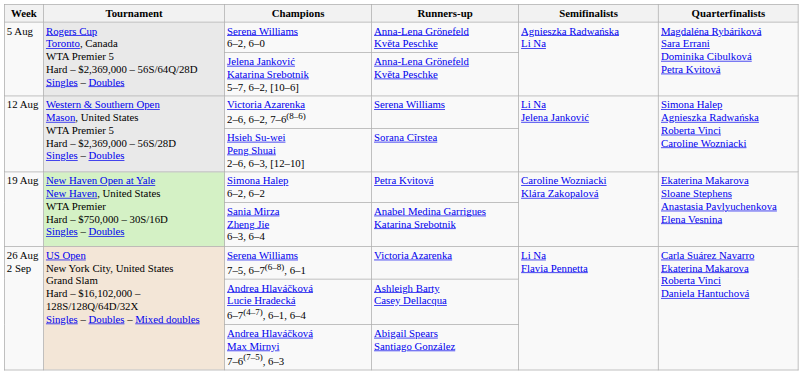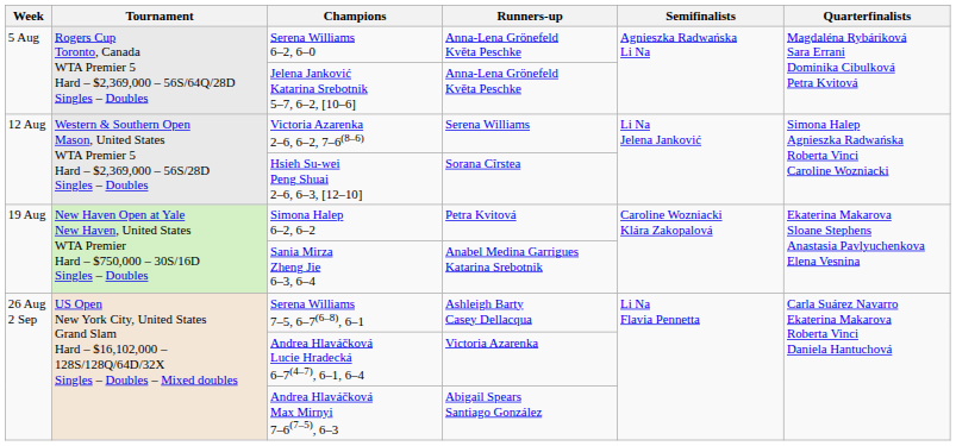Serena Williams 7–5, 6–7(6–8), 6–1 | Runners-up: Victoria Azarenka -> Ashleigh Barty Casey Dellacqua
Andrea Hlaváčková Lucie Hradecká 6–7(4–7), 6–1, 6–4 | Runners-up: Ashleigh Barty Casey Dellacqua -> Victoria Azarenka
